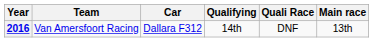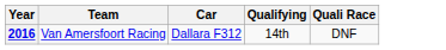- column: Main race | 13th
